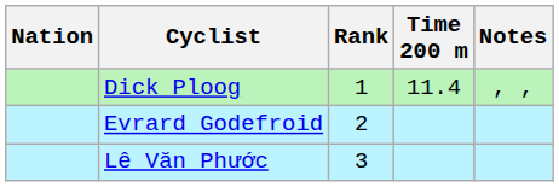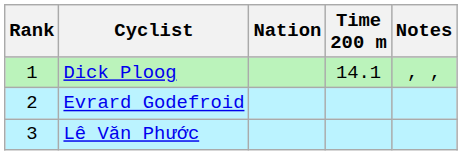columns swapped: Rank <-> Nation
Dick Ploog | Time 200 m: 11.4 -> 14.1
